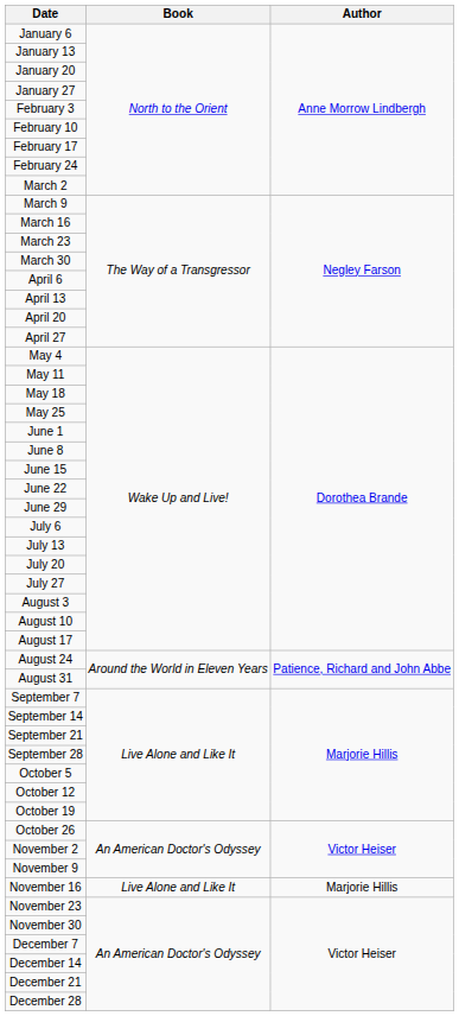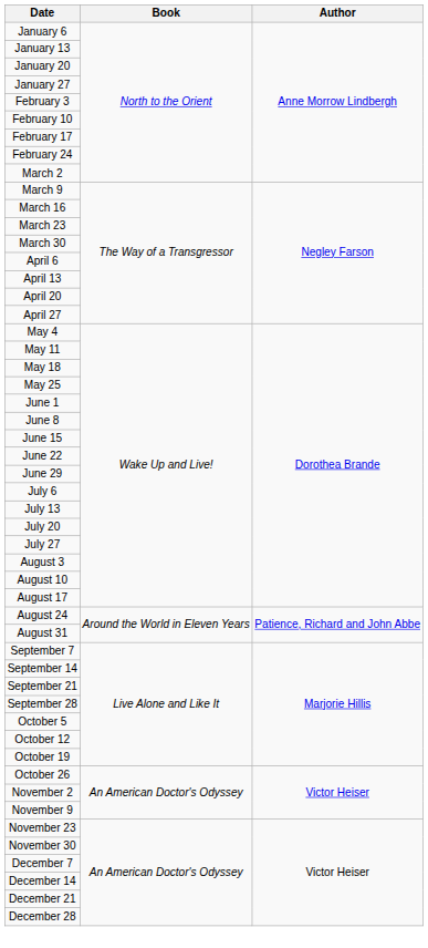- row: November 16 | Live Alone and Like It | Marjorie Hillis
